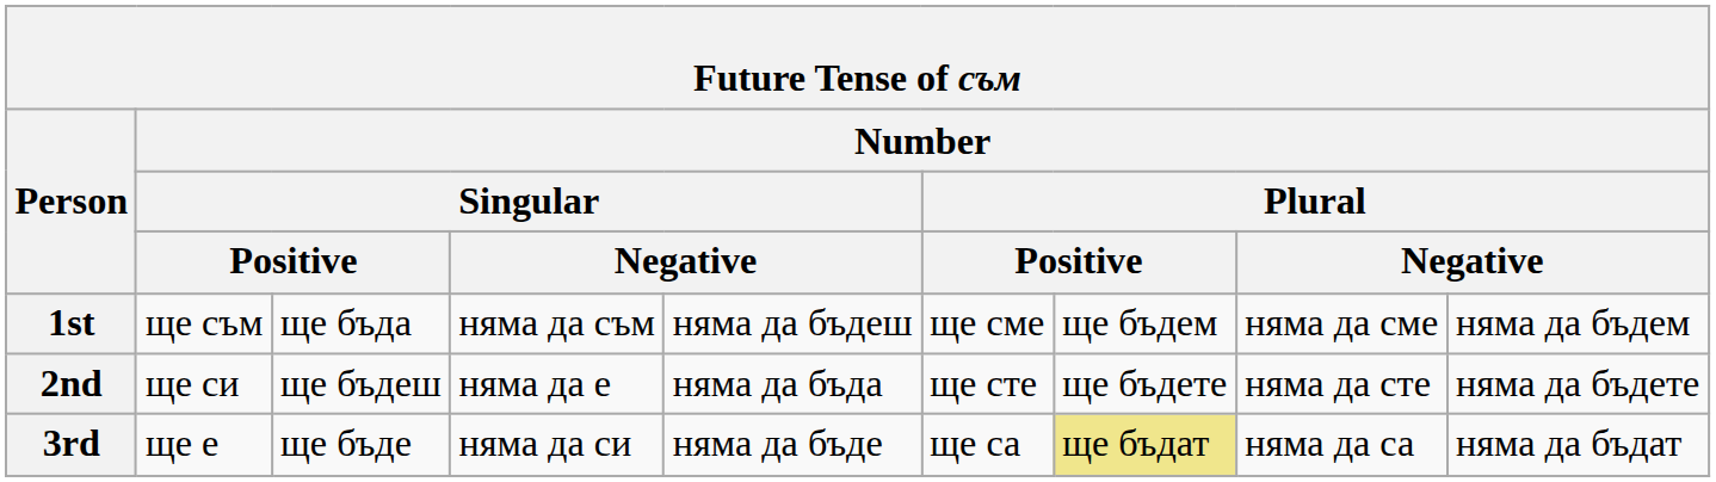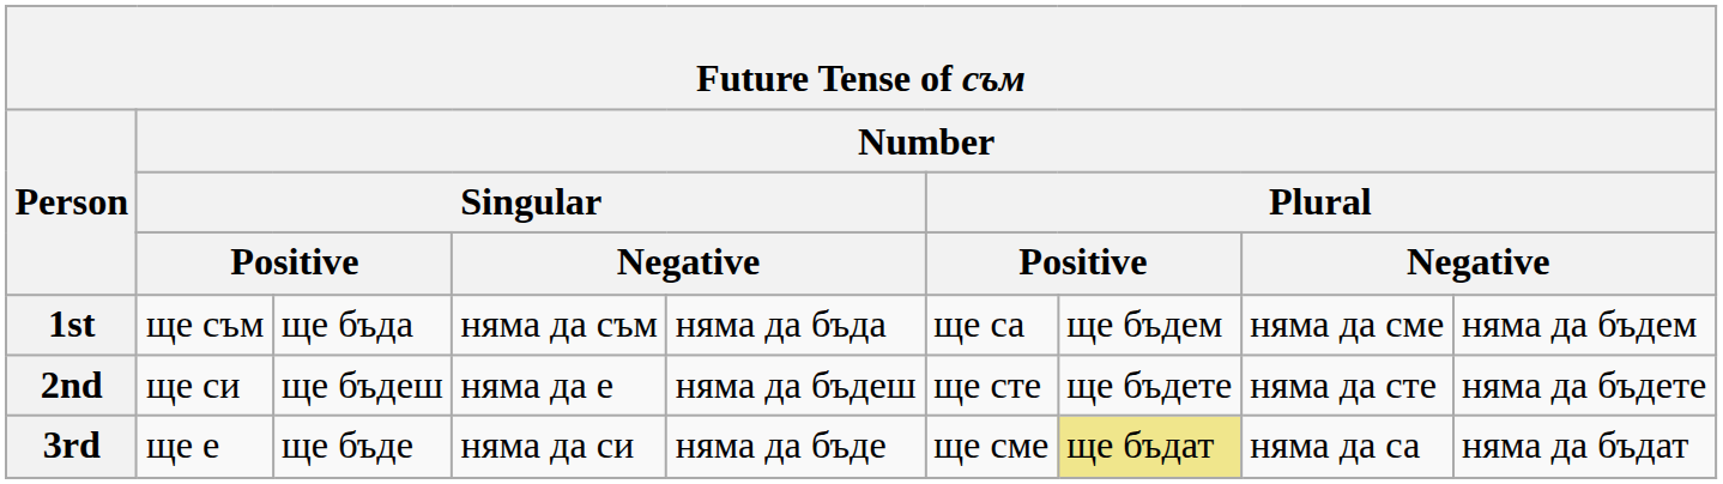1st | column 5: няма да бъдеш -> няма да бъда
1st | column 6: ще сме -> ще са
2nd | column 5: няма да бъда -> няма да бъдеш
3rd | column 6: ще са -> ще сме
